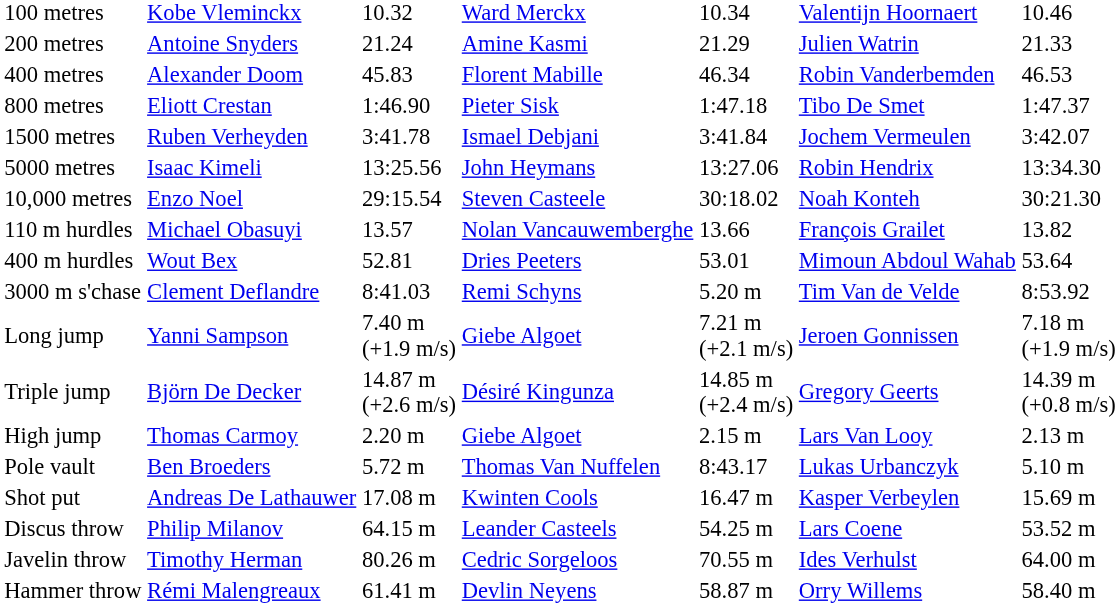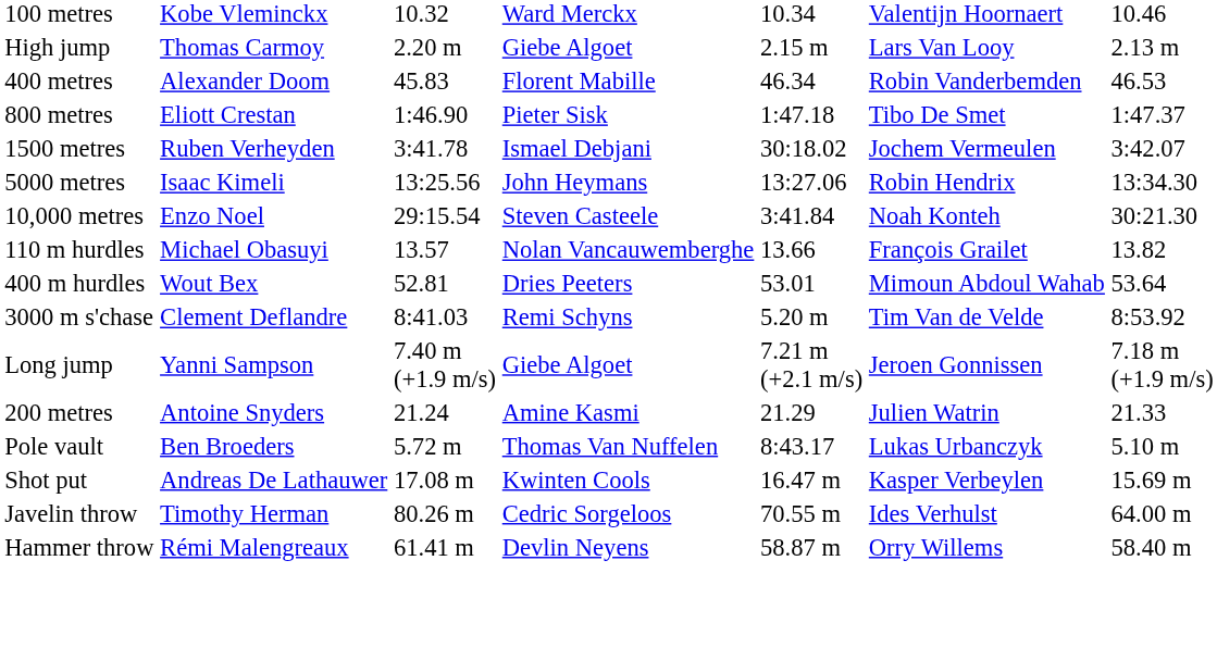rows swapped: 200 metres <-> High jump
1500 metres | column 5: 3:41.84 -> 30:18.02
10,000 metres | column 5: 30:18.02 -> 3:41.84
- row: Triple jump | Björn De Decker | 14.87 m (+2.6 m/s) | Désiré Kingunza | 14.85 m (+2.4 m/s) | Gregory Geerts | 14.39 m (+0.8 m/s)
- row: Discus throw | Philip Milanov | 64.15 m | Leander Casteels | 54.25 m | Lars Coene | 53.52 m
